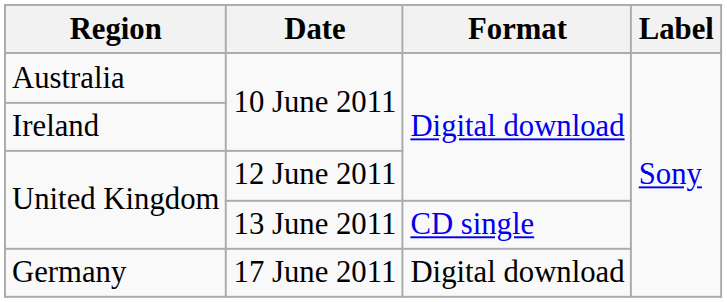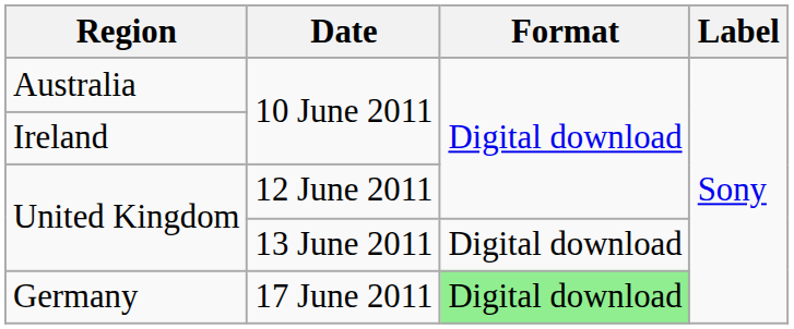United Kingdom / 13 June 2011 | Format: CD single -> Digital download
Germany | Format: no background -> lightgreen background
